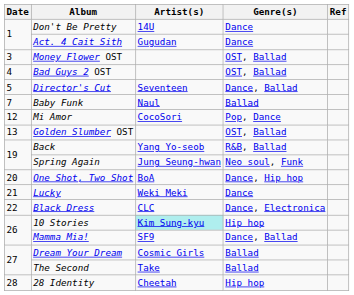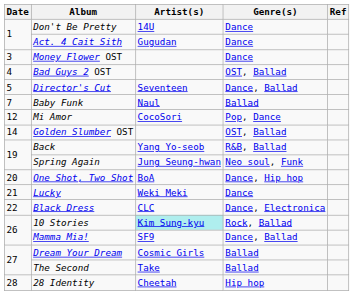Money Flower OST | Genre(s): OST, Ballad -> Dance
Golden Slumber OST | Date: 13 -> 14
10 Stories | Genre(s): Hip hop -> Rock, Ballad
